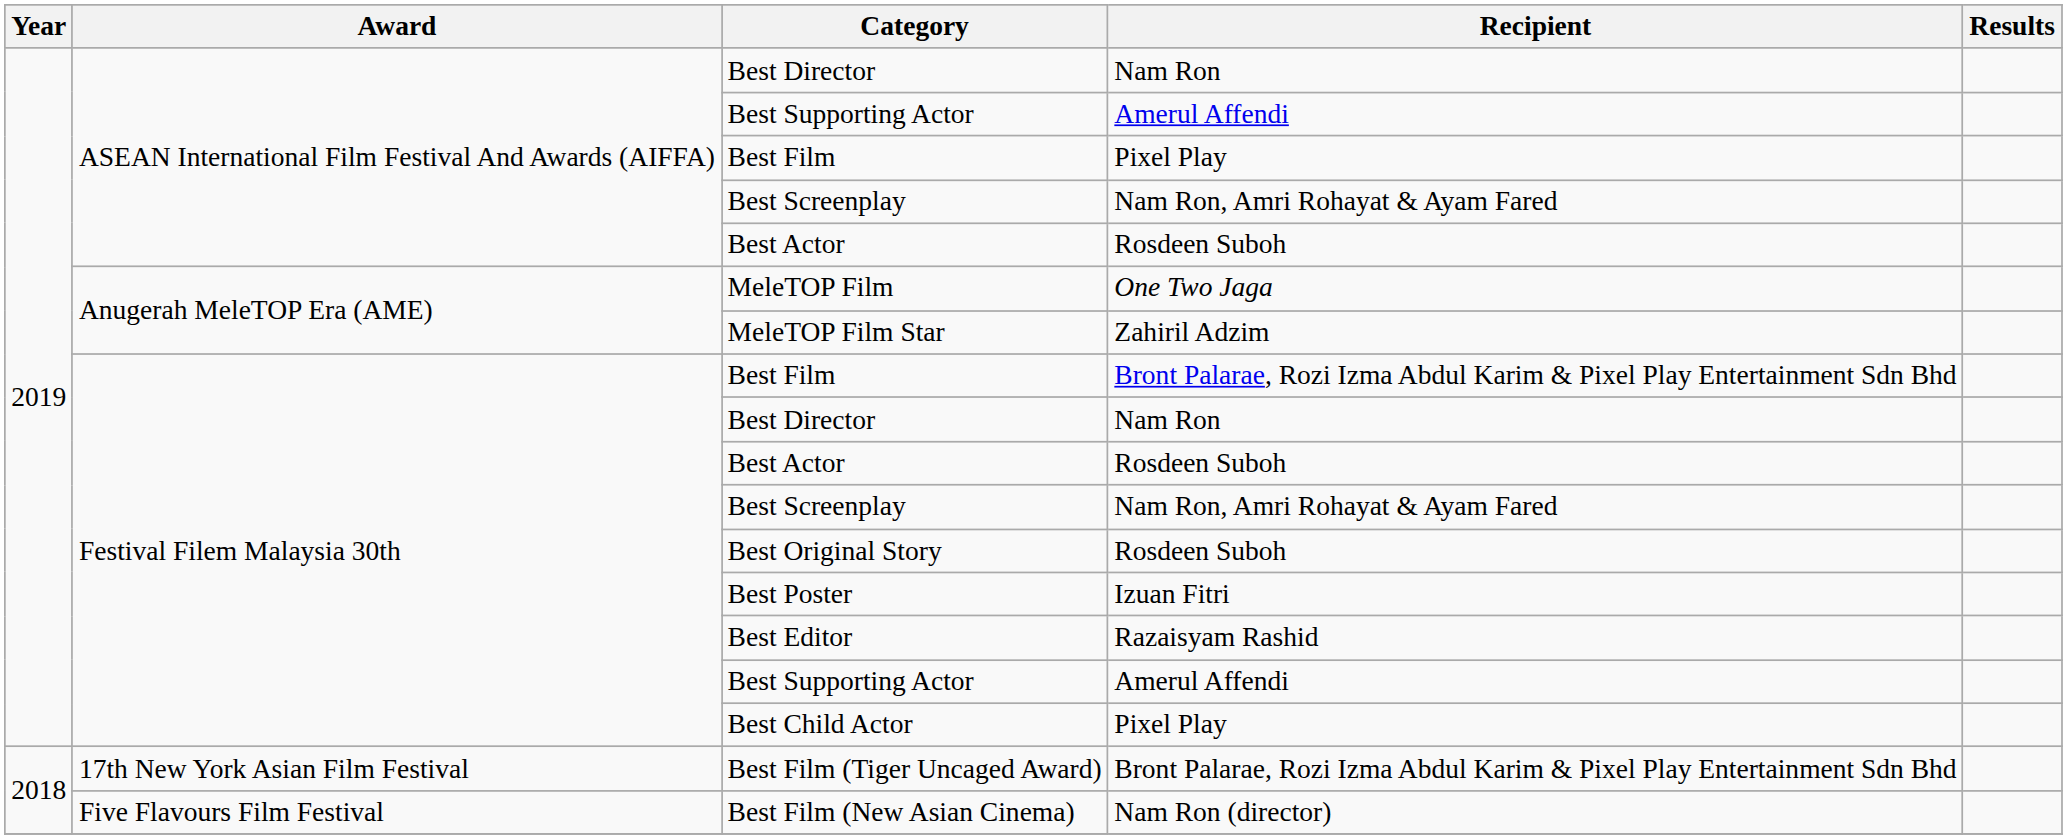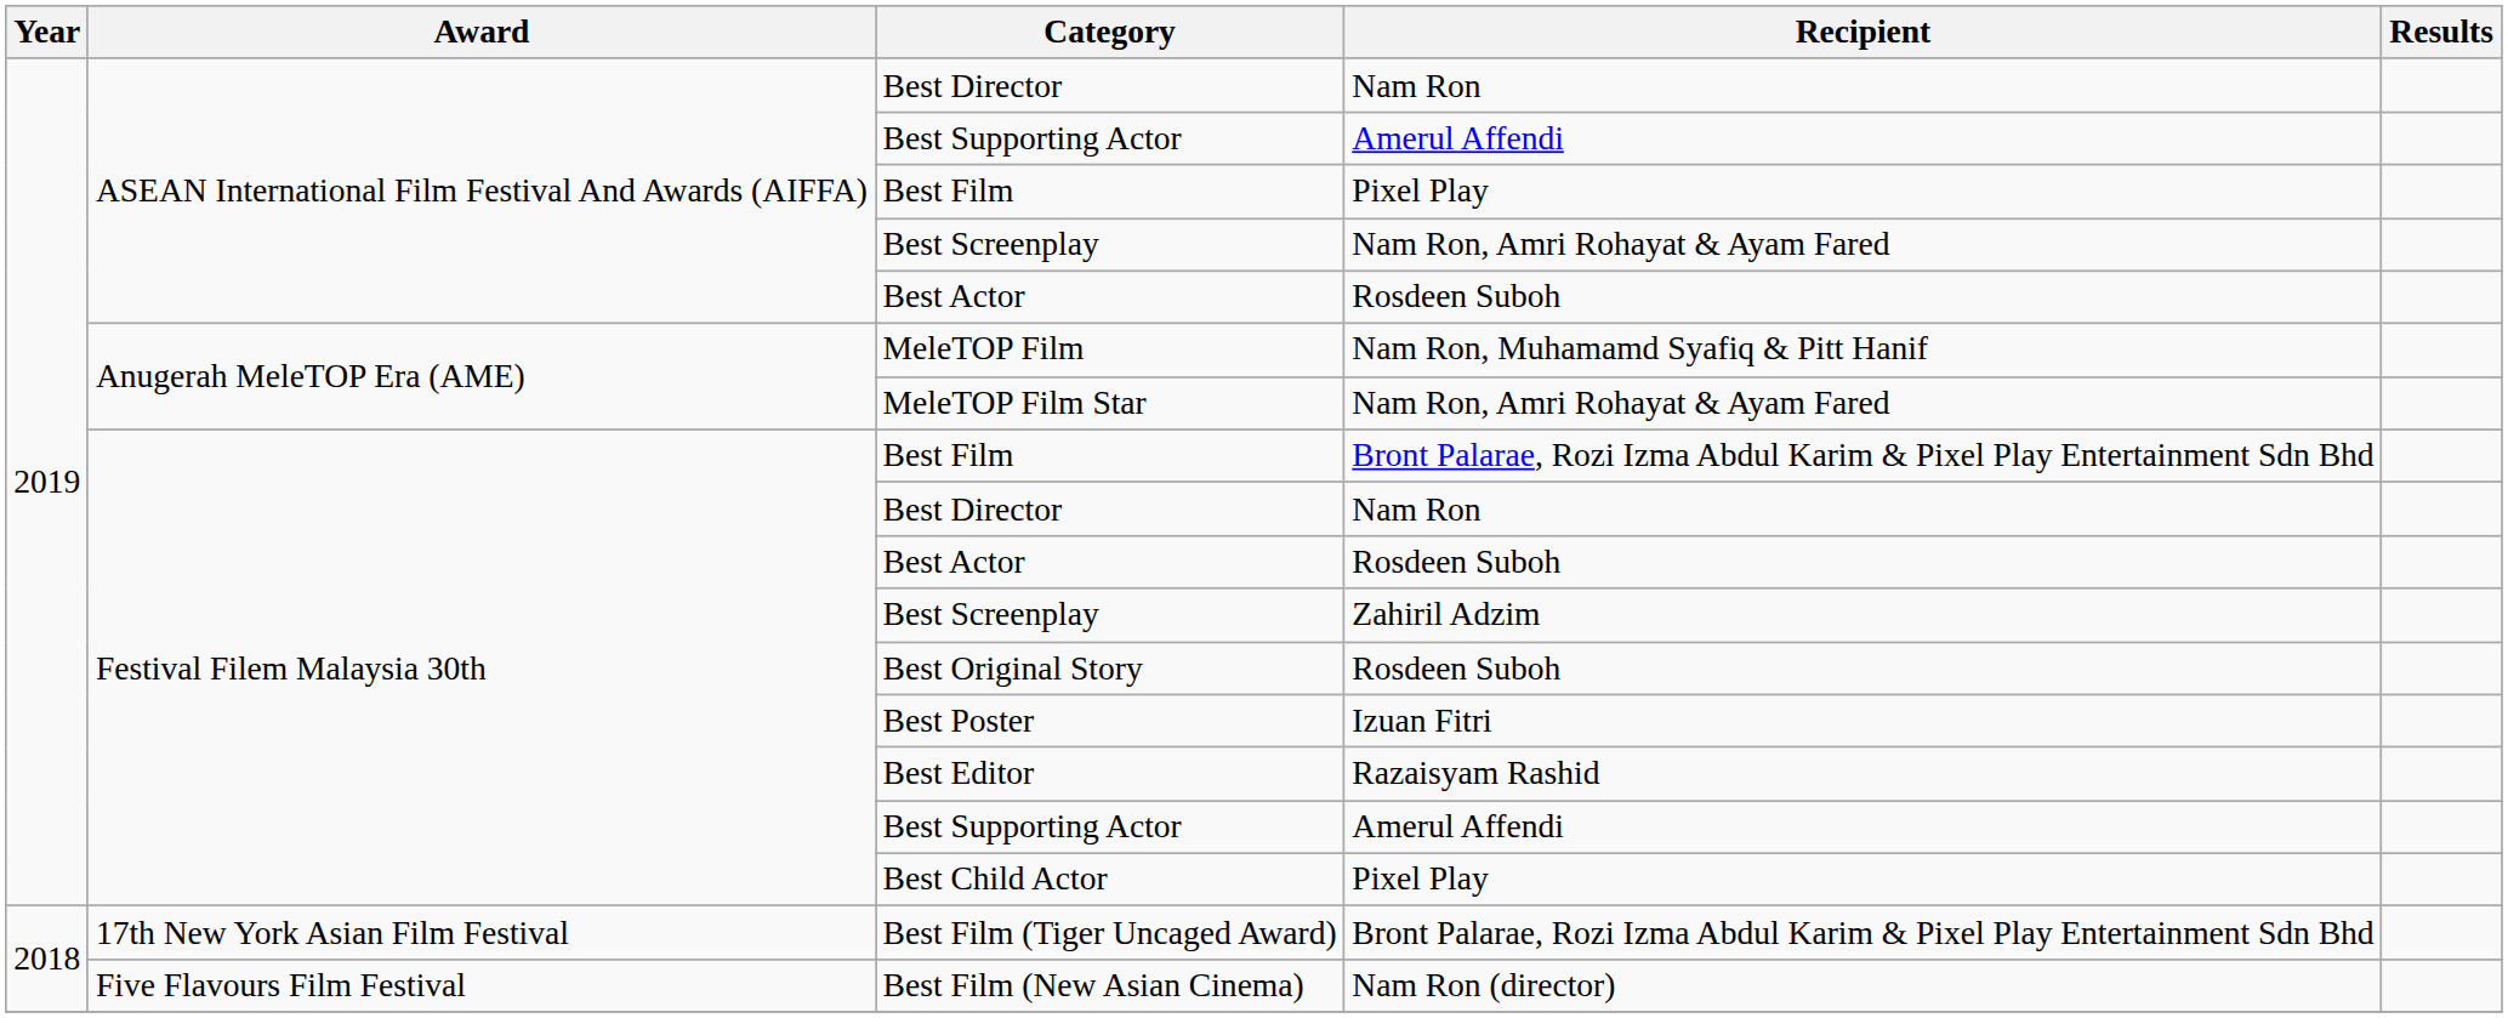MeleTOP Film | Recipient: One Two Jaga -> Nam Ron, Muhamamd Syafiq & Pitt Hanif
MeleTOP Film Star | Recipient: Zahiril Adzim -> Nam Ron, Amri Rohayat & Ayam Fared
Festival Filem Malaysia 30th / Best Screenplay | Recipient: Nam Ron, Amri Rohayat & Ayam Fared -> Zahiril Adzim
